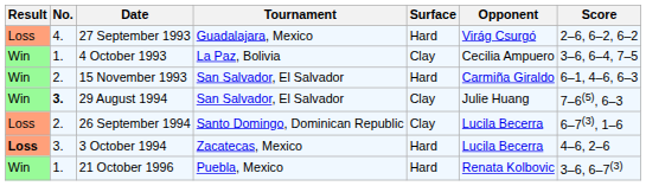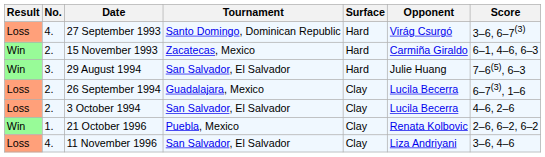27 September 1993 | Tournament: Guadalajara, Mexico -> Santo Domingo, Dominican Republic
27 September 1993 | Score: 2–6, 6–2, 6–2 -> 3–6, 6–7(3)
- row: Win | 1. | 4 October 1993 | La Paz, Bolivia | Clay | Cecilia Ampuero | 3–6, 6–4, 7–5
15 November 1993 | Tournament: San Salvador, El Salvador -> Zacatecas, Mexico
29 August 1994 | No.: bold -> normal
29 August 1994 | Surface: Clay -> Hard
26 September 1994 | Tournament: Santo Domingo, Dominican Republic -> Guadalajara, Mexico
3 October 1994 | Result: bold -> normal
3 October 1994 | No.: 3. -> 2.
3 October 1994 | Tournament: Zacatecas, Mexico -> San Salvador, El Salvador
3 October 1994 | Surface: Hard -> Clay
21 October 1996 | Surface: Hard -> Clay
21 October 1996 | Score: 3–6, 6–7(3) -> 2–6, 6–2, 6–2
+ row: Loss | 4. | 11 November 1996 | San Salvador, El Salvador | Clay | Liza Andriyani | 3–6, 4–6
